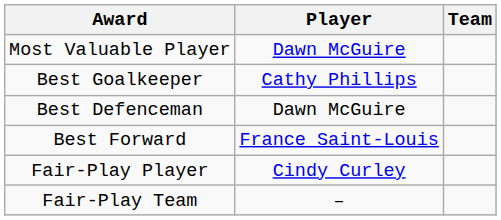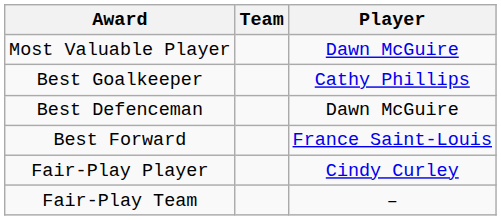columns swapped: Player <-> Team
